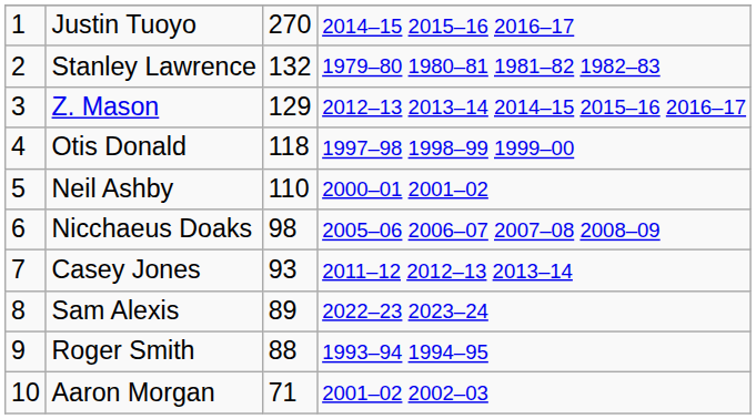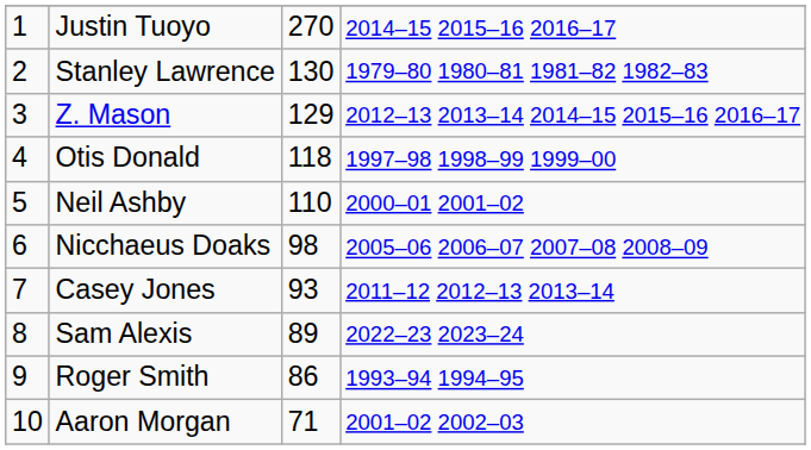Stanley Lawrence | column 3: 132 -> 130
Roger Smith | column 3: 88 -> 86
